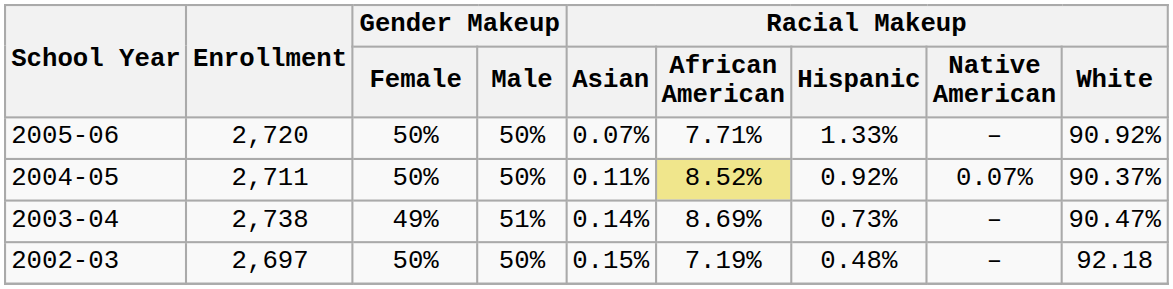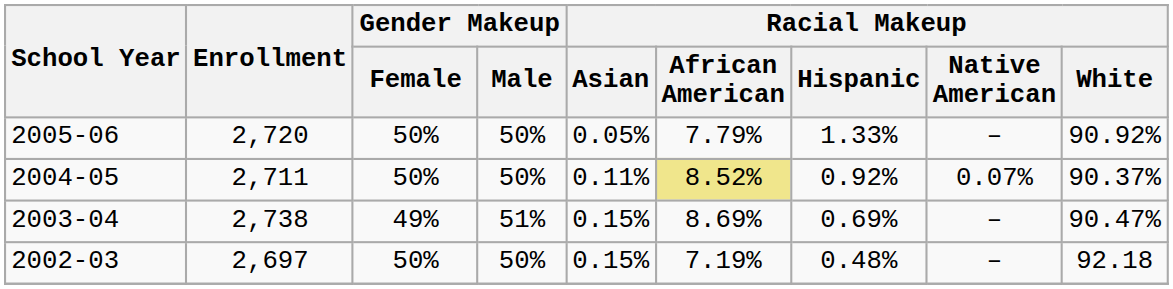2005-06 | Racial Makeup / Asian: 0.07% -> 0.05%
2005-06 | Racial Makeup / African American: 7.71% -> 7.79%
2003-04 | Racial Makeup / Asian: 0.14% -> 0.15%
2003-04 | Racial Makeup / Hispanic: 0.73% -> 0.69%
